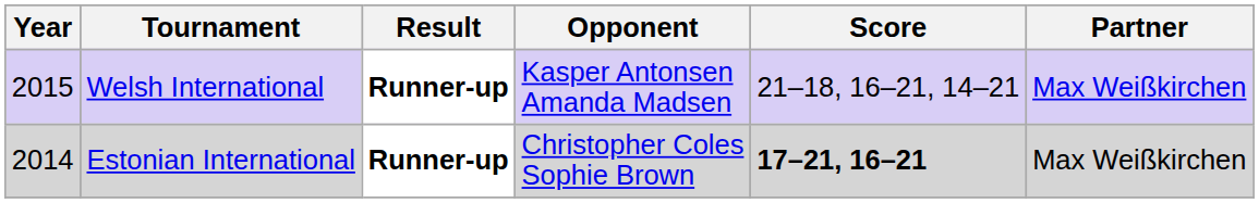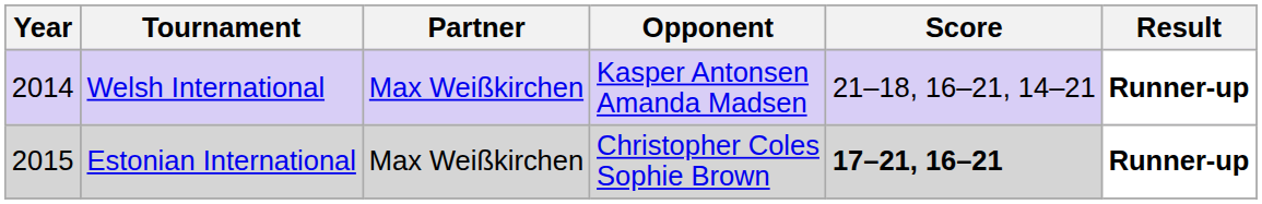columns swapped: Partner <-> Result
Welsh International | Year: 2015 -> 2014
Estonian International | Year: 2014 -> 2015
